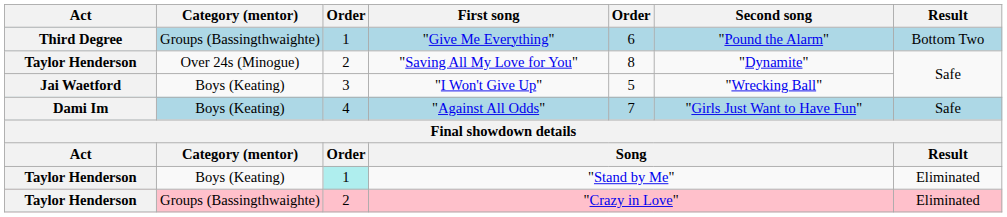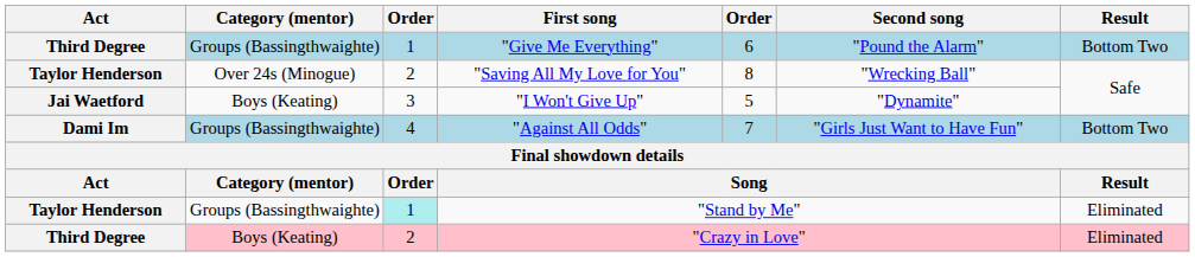"Saving All My Love for You" | Second song: "Dynamite" -> "Wrecking Ball"
"I Won't Give Up" | Second song: "Wrecking Ball" -> "Dynamite"
"Against All Odds" | Category (mentor): Boys (Keating) -> Groups (Bassingthwaighte)
"Against All Odds" | Result: Safe -> Bottom Two
"Stand by Me" | Category (mentor): Boys (Keating) -> Groups (Bassingthwaighte)
"Crazy in Love" | Act: Taylor Henderson -> Third Degree
"Crazy in Love" | Category (mentor): Groups (Bassingthwaighte) -> Boys (Keating)
